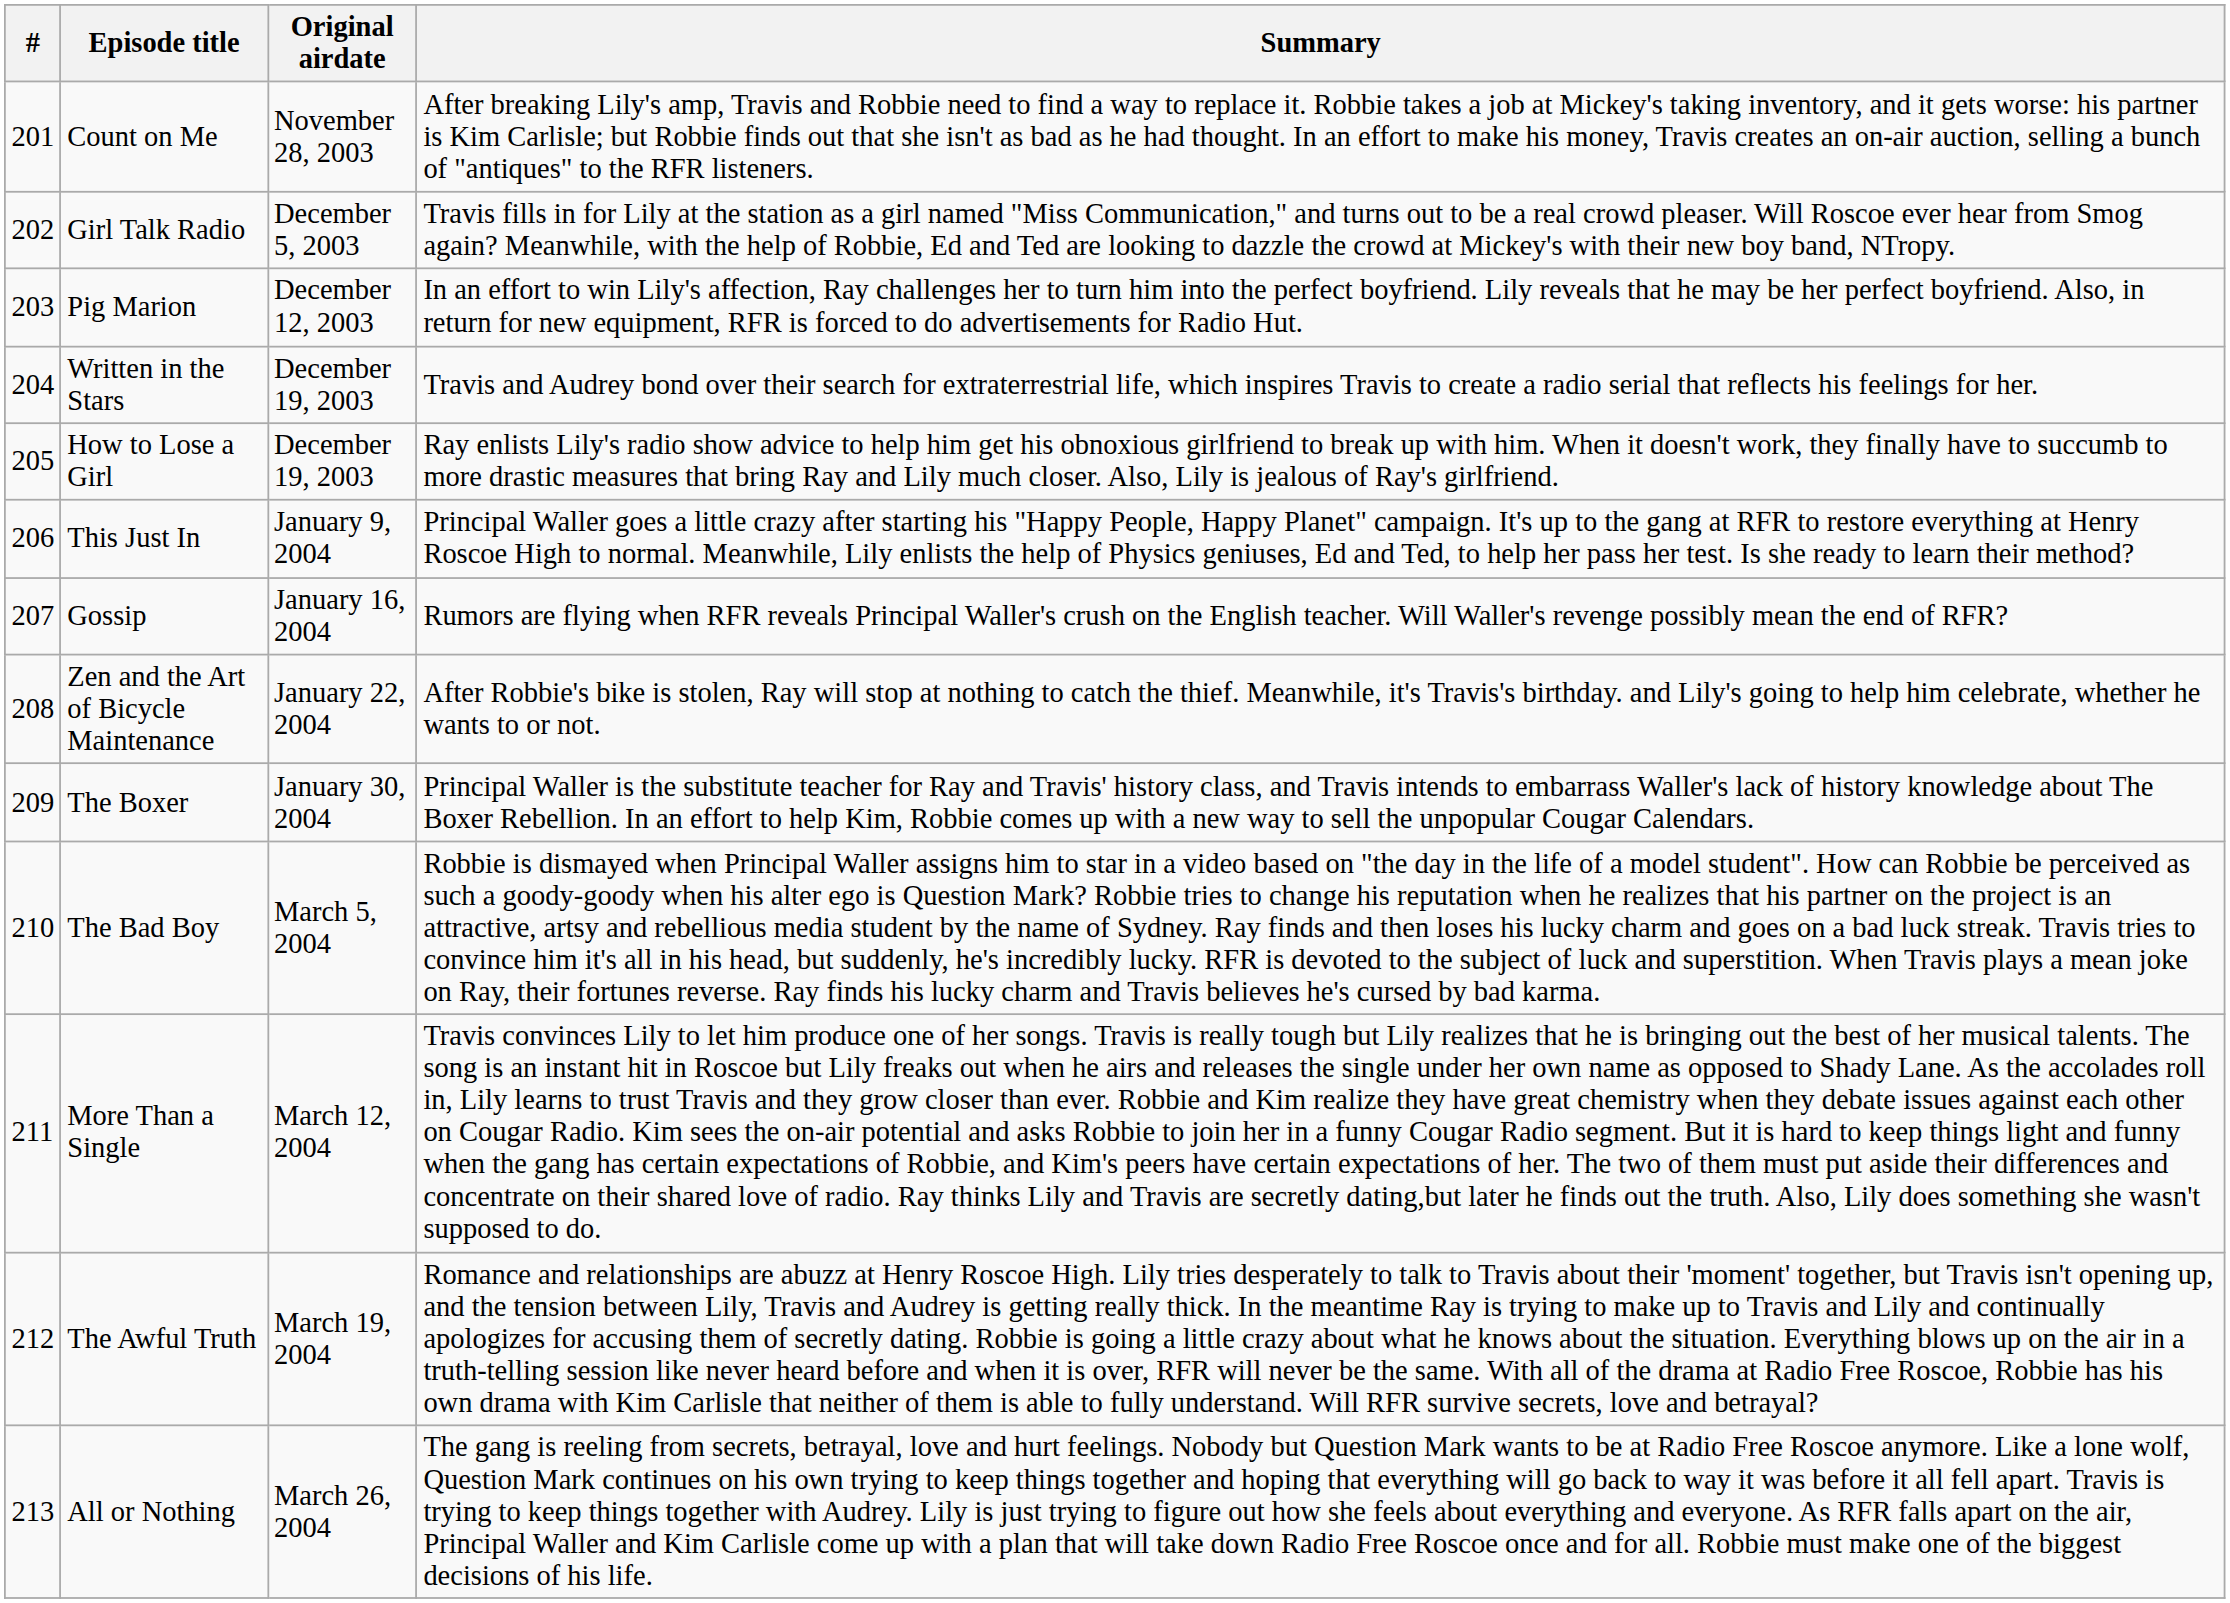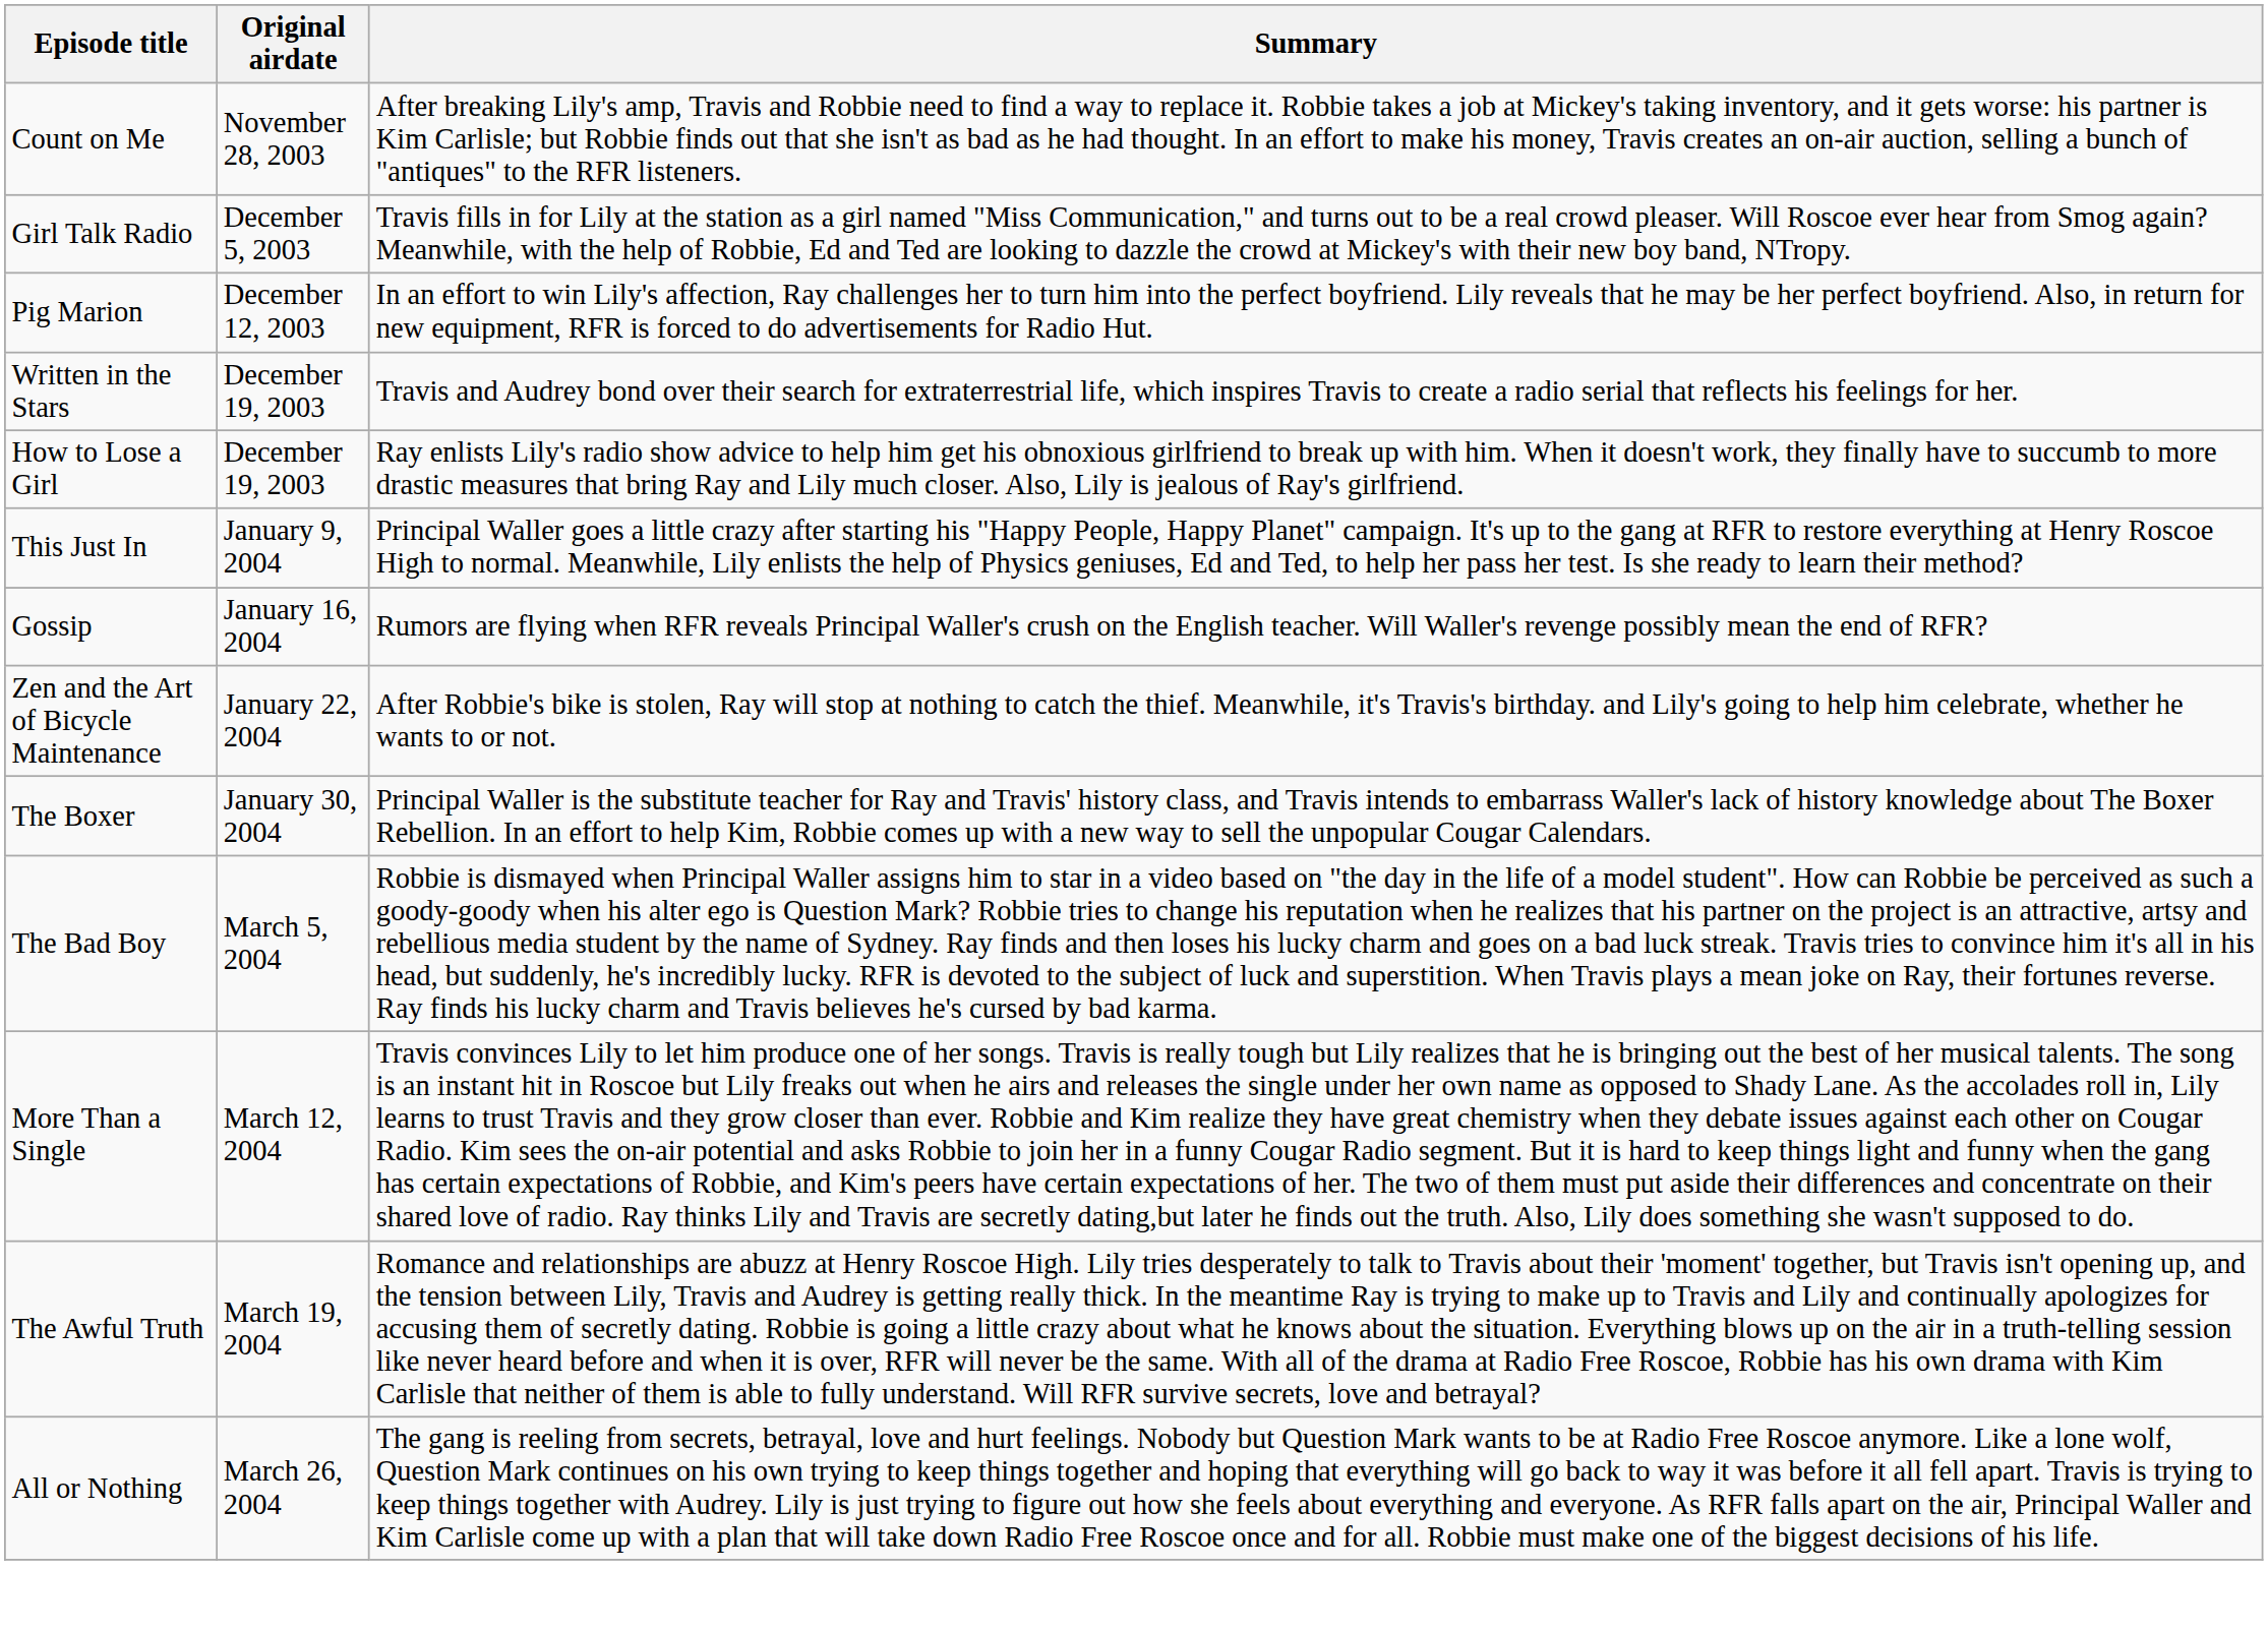- column: # | 201 | 202 | 203 | 204 | 205 | 206 | 207 | 208 | 209 | 210 | 211 | 212 | 213
